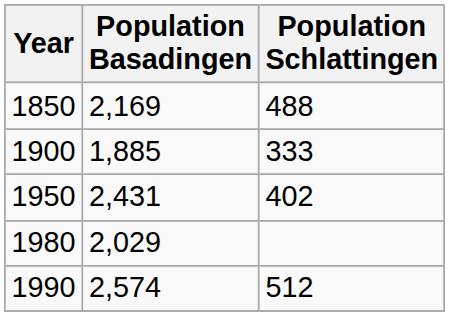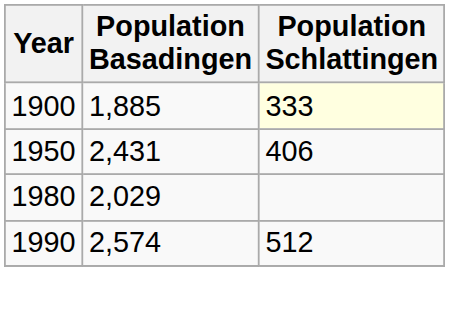- row: 1850 | 2,169 | 488
1900 | Population Schlattingen: no background -> lightyellow background
1950 | Population Schlattingen: 402 -> 406
